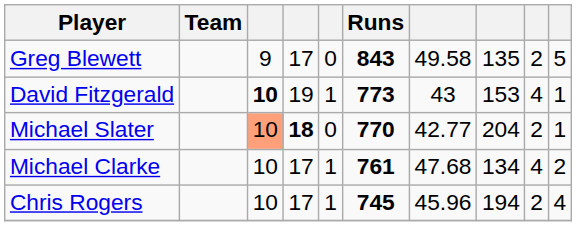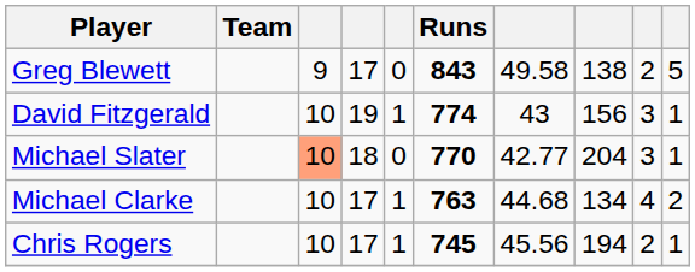Greg Blewett | column 8: 135 -> 138
David Fitzgerald | column 3: bold -> normal
David Fitzgerald | Runs: 773 -> 774
David Fitzgerald | column 8: 153 -> 156
David Fitzgerald | column 9: 4 -> 3
Michael Slater | column 4: bold -> normal
Michael Slater | column 9: 2 -> 3
Michael Clarke | Runs: 761 -> 763
Michael Clarke | column 7: 47.68 -> 44.68
Chris Rogers | column 7: 45.96 -> 45.56
Chris Rogers | column 10: 4 -> 1
